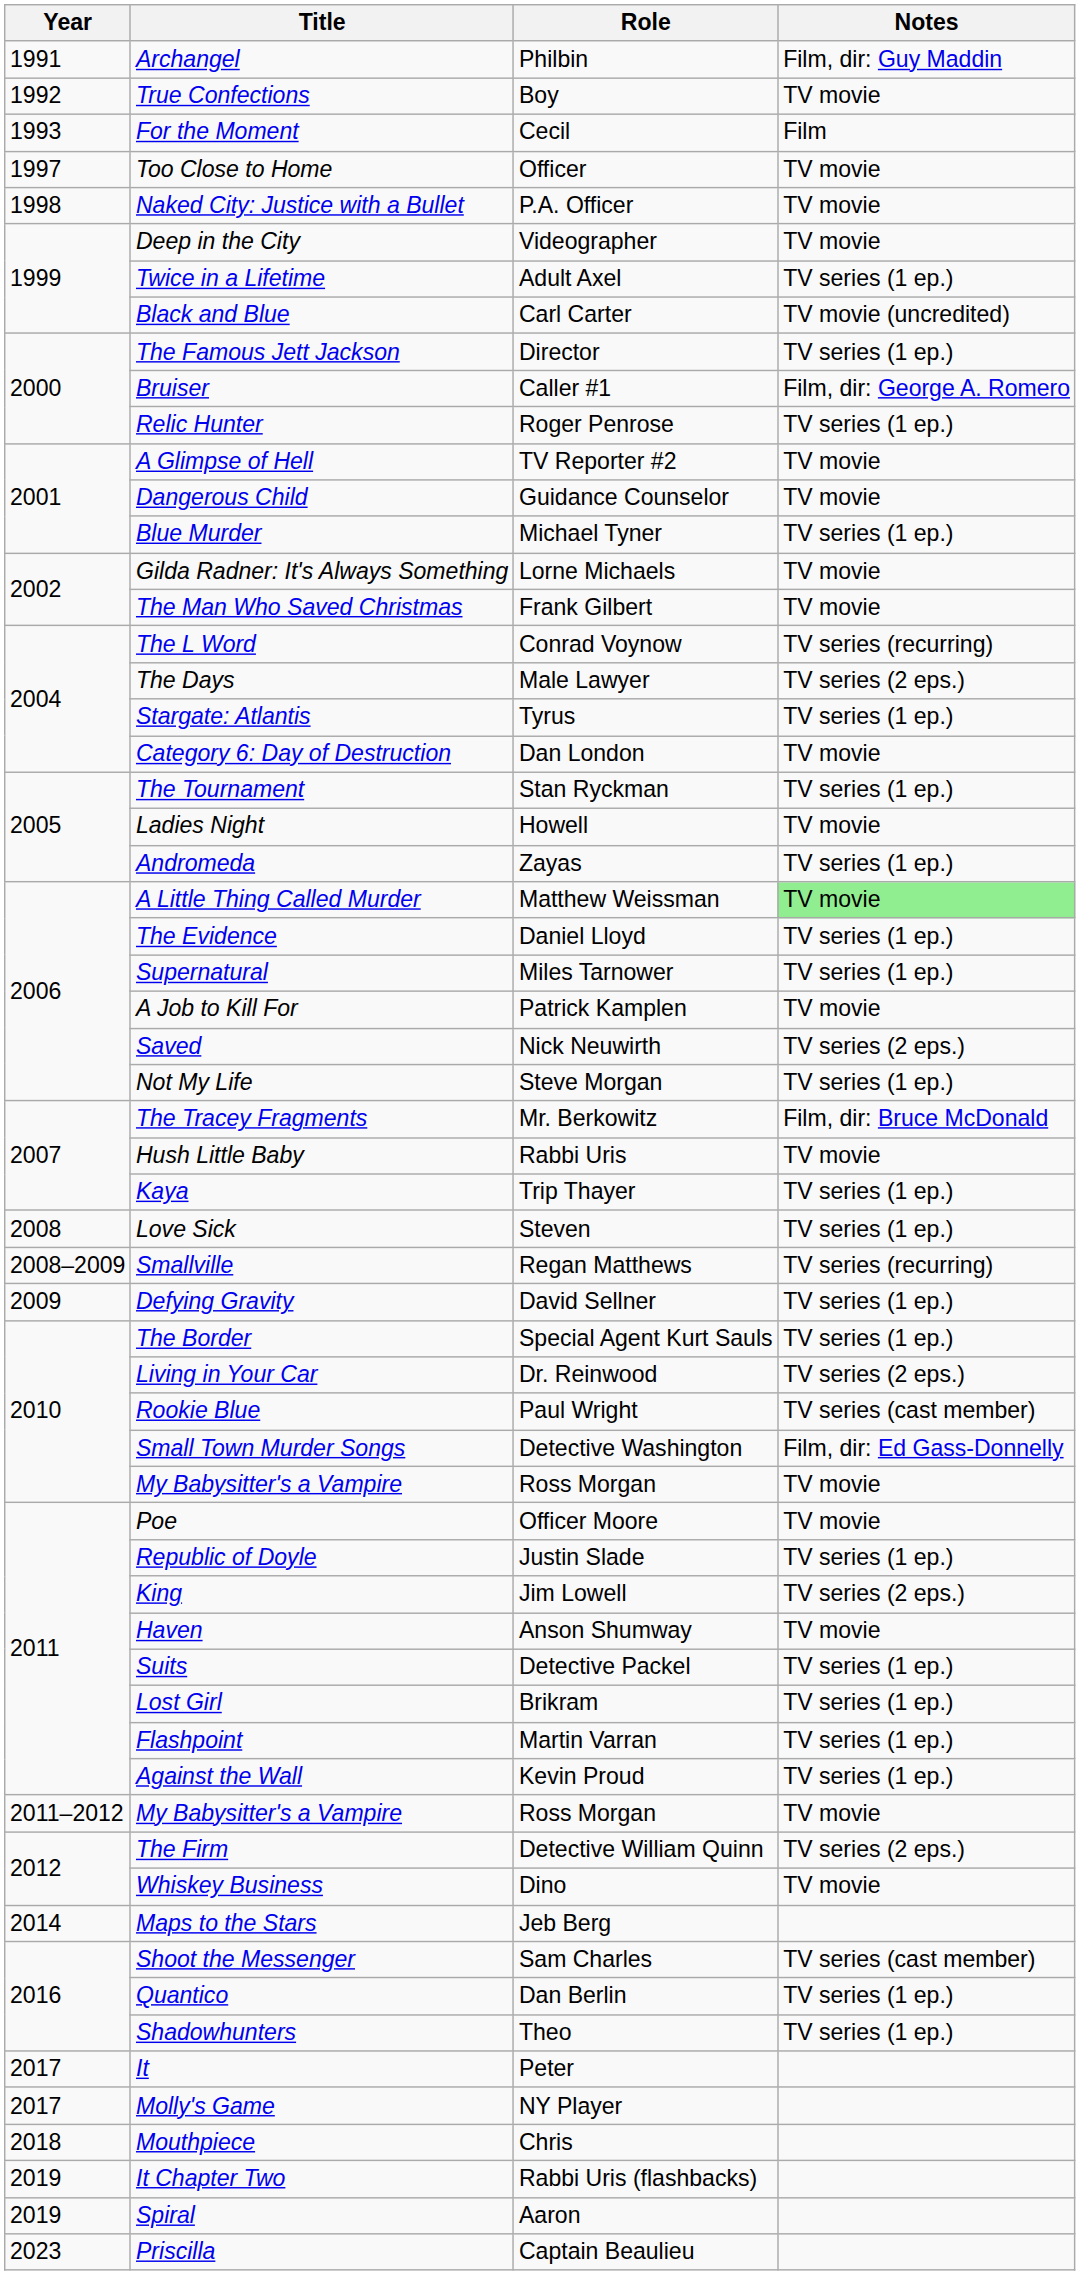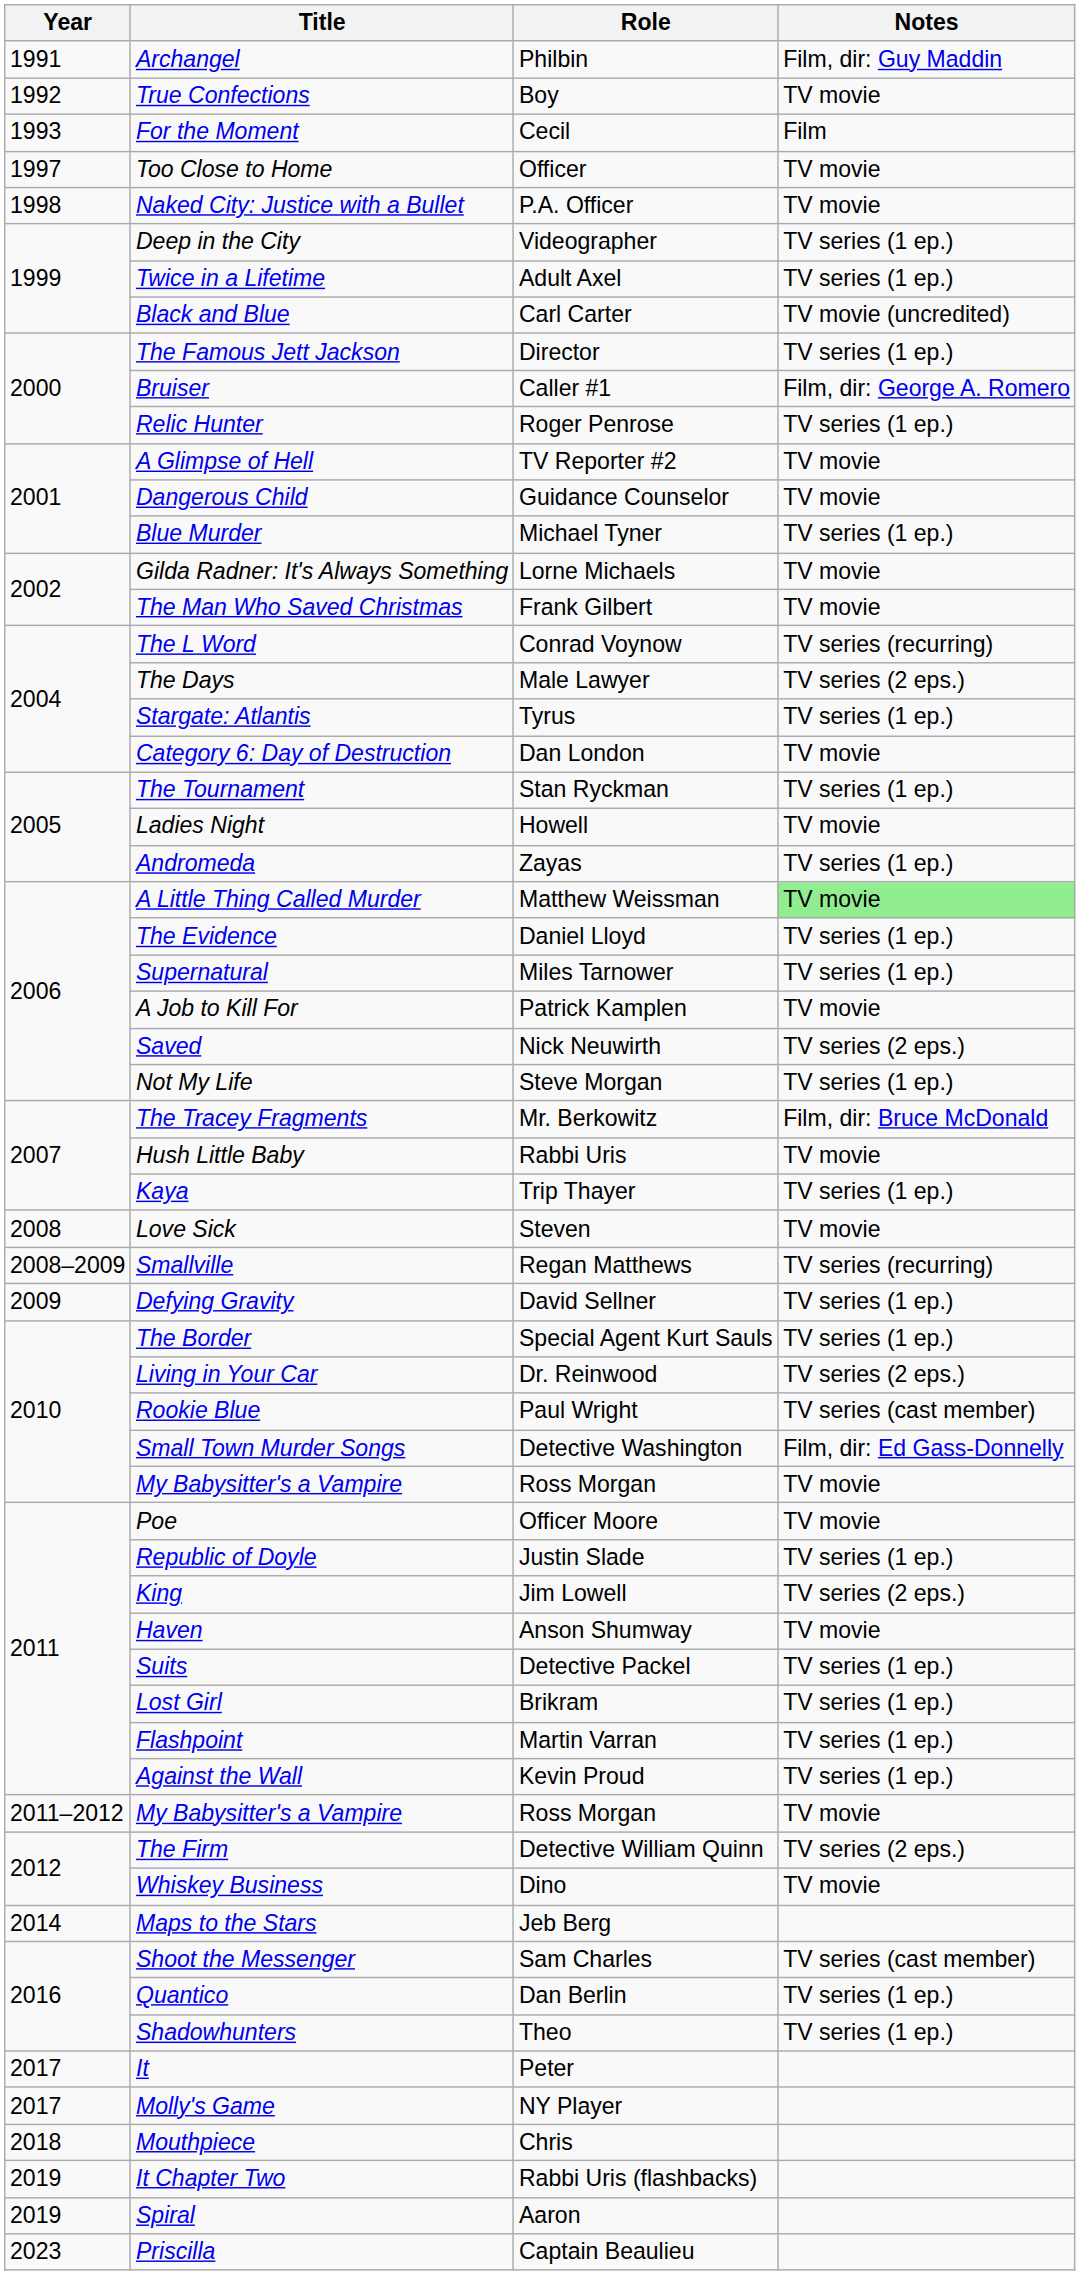Deep in the City | Notes: TV movie -> TV series (1 ep.)
Love Sick | Notes: TV series (1 ep.) -> TV movie
